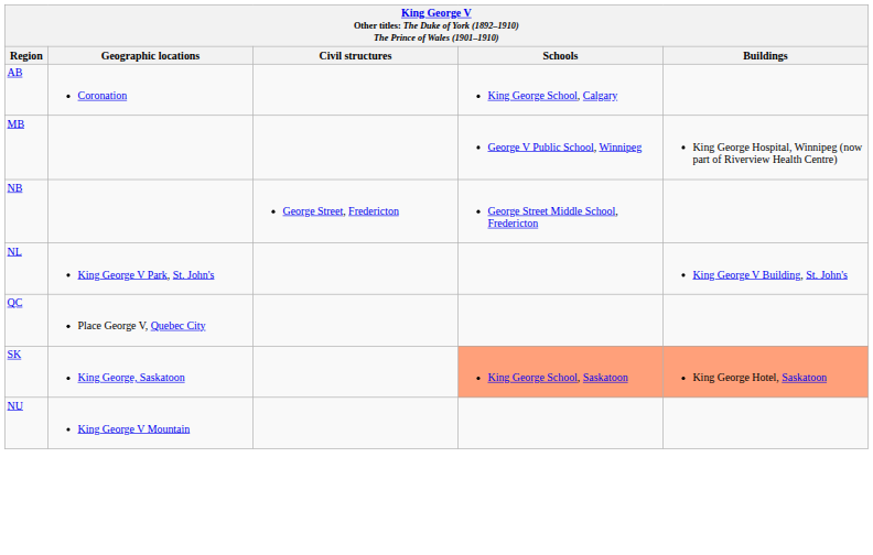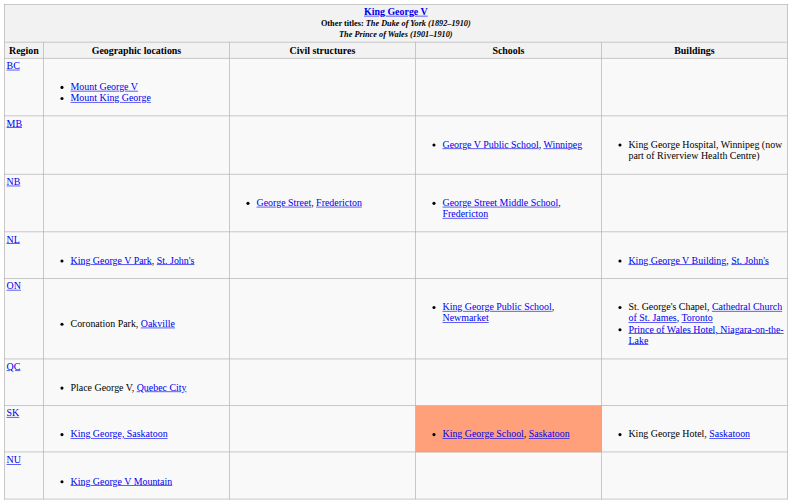- row: AB | Coronation | King George School, Calgary
+ row: BC | Mount George V Mount King George
+ row: ON | Coronation Park, Oakville | King George Public School, Newmarket | St. George's Chapel, Cathedral Church of St. James, Toronto Prince of Wales Hotel, Niagara-on-the-Lake
SK | Buildings: lightsalmon background -> no background
